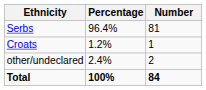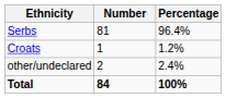columns swapped: Number <-> Percentage
